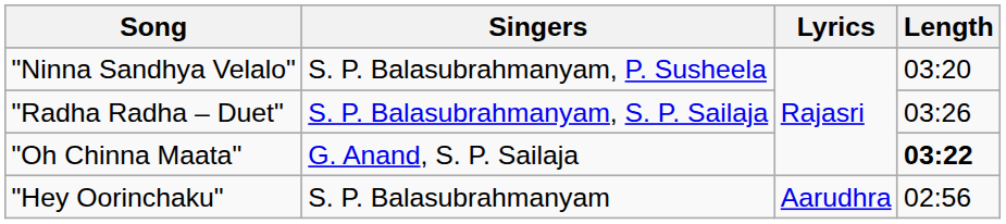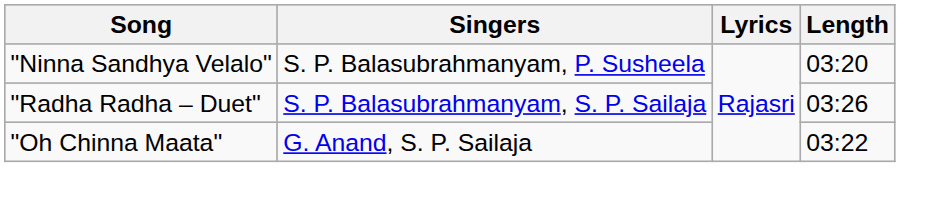"Oh Chinna Maata" | Length: bold -> normal
- row: "Hey Oorinchaku" | S. P. Balasubrahmanyam | Aarudhra | 02:56
